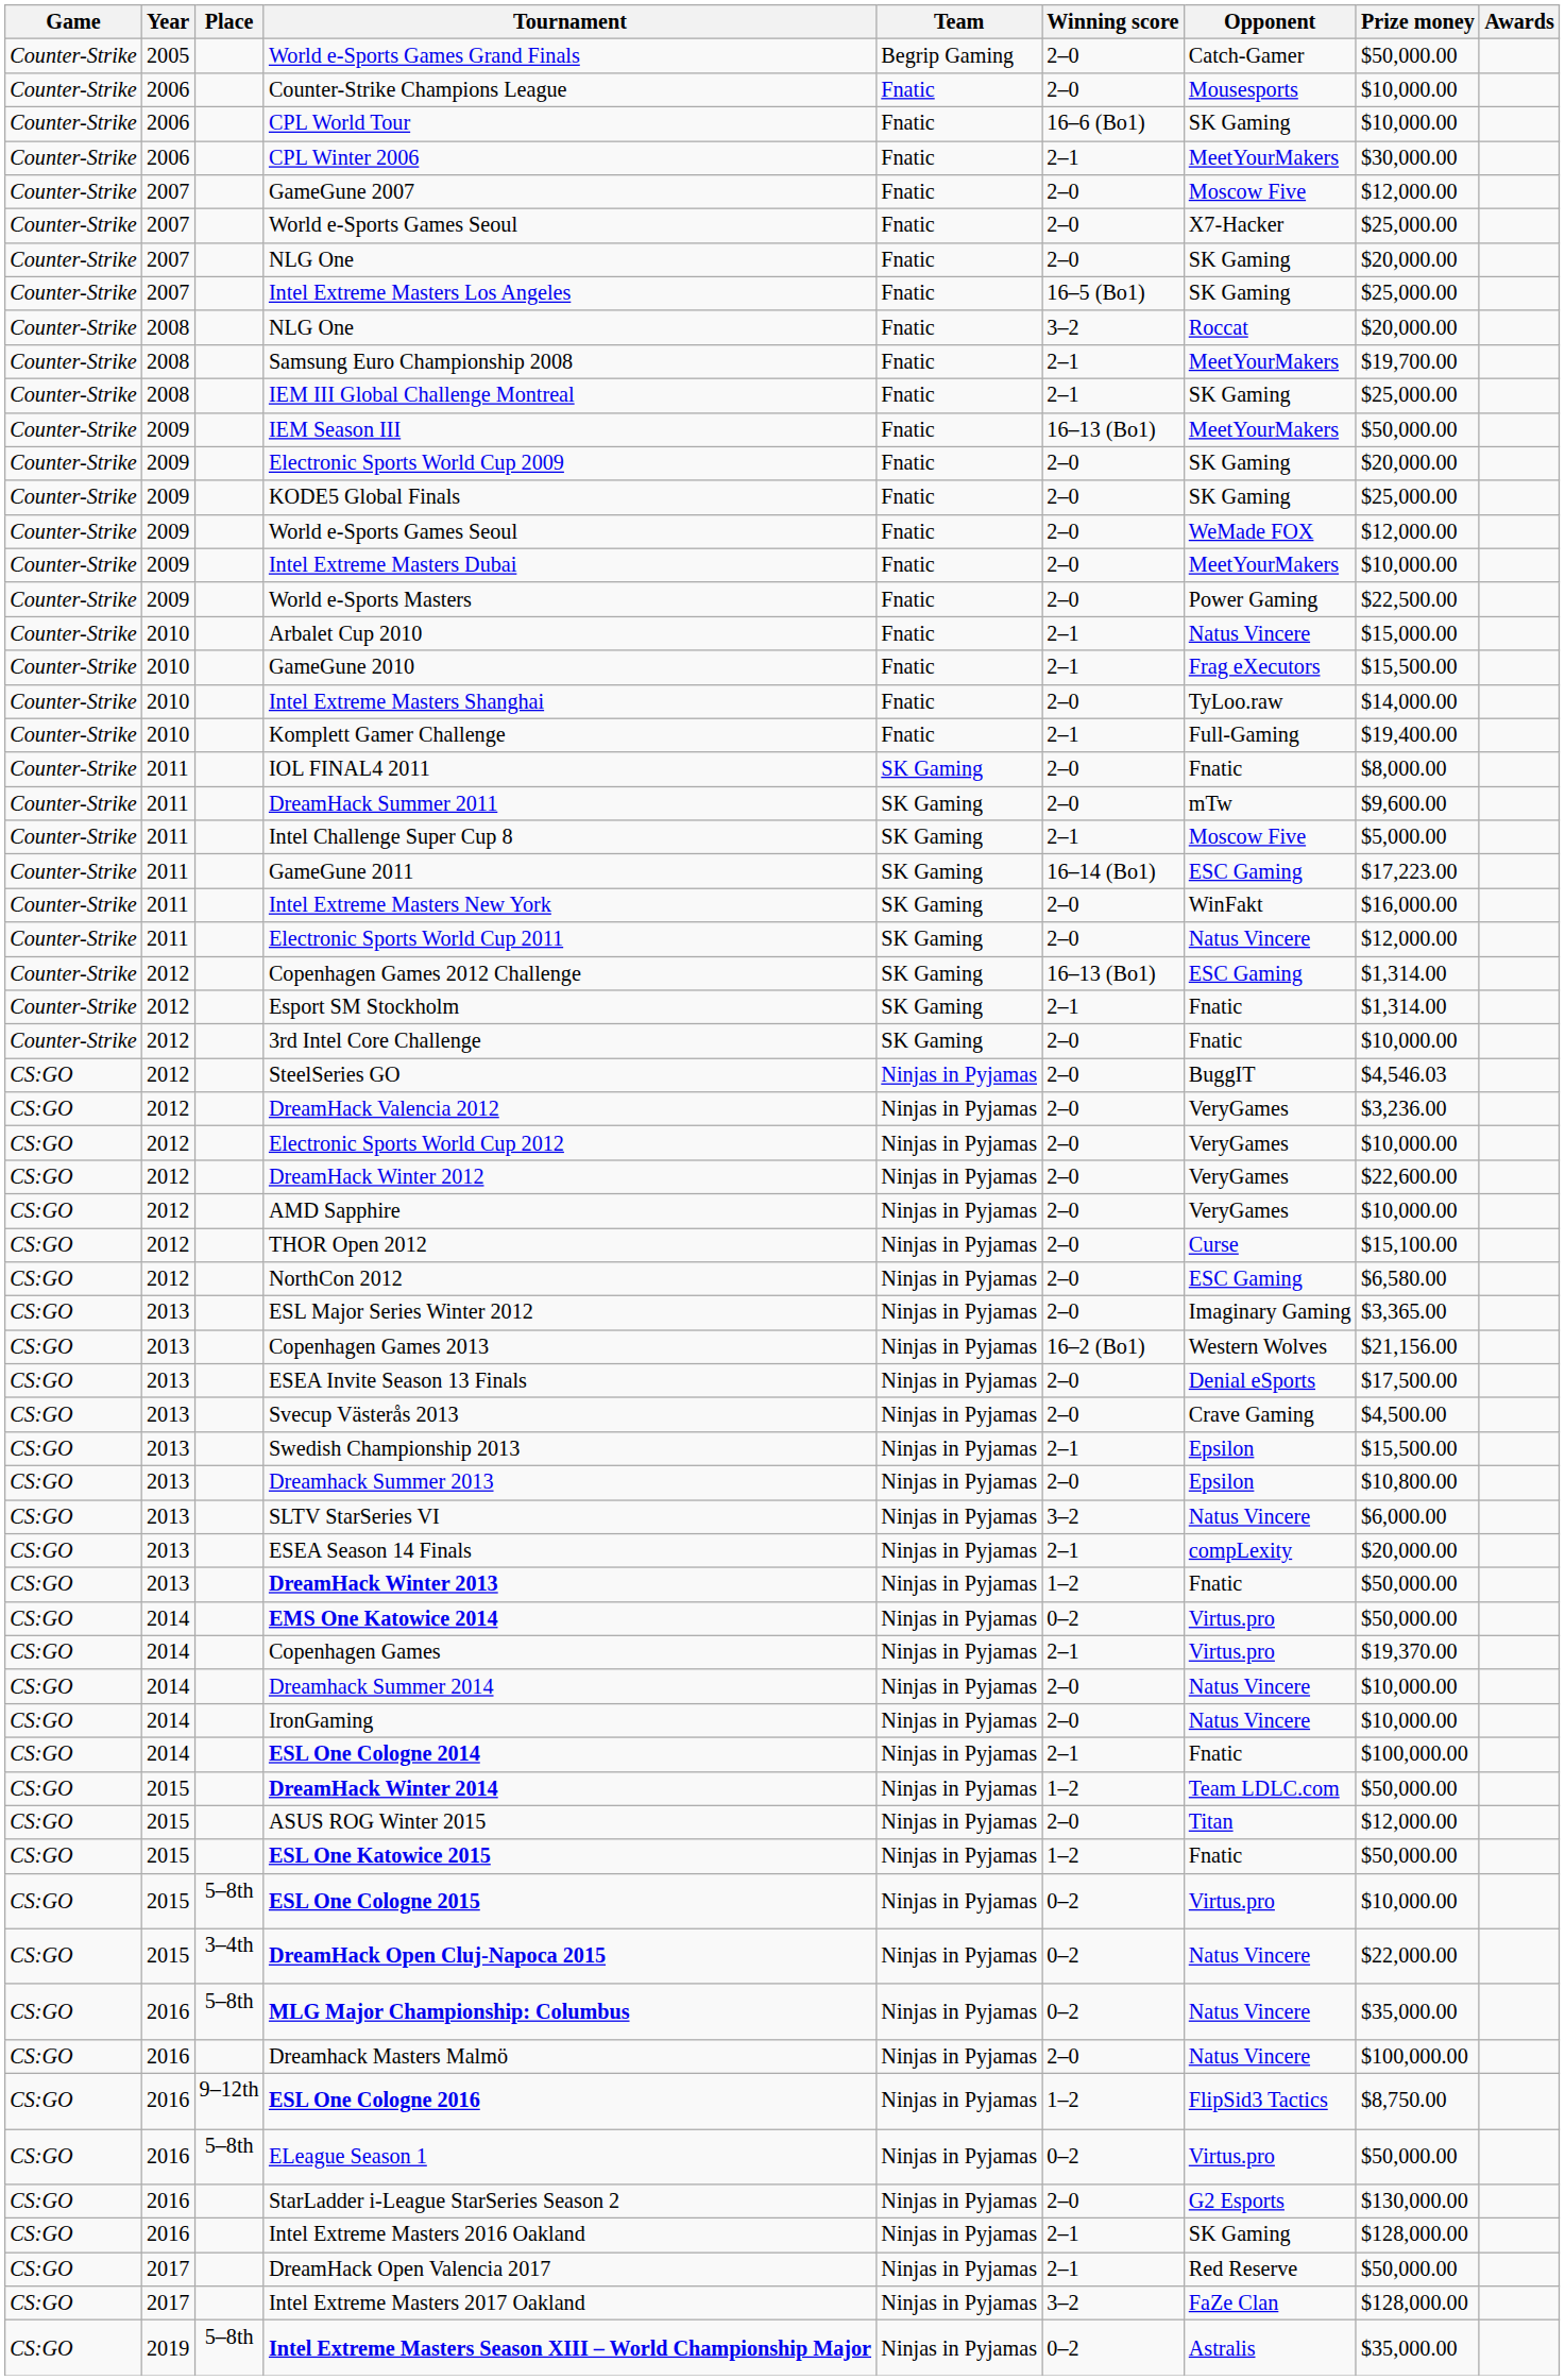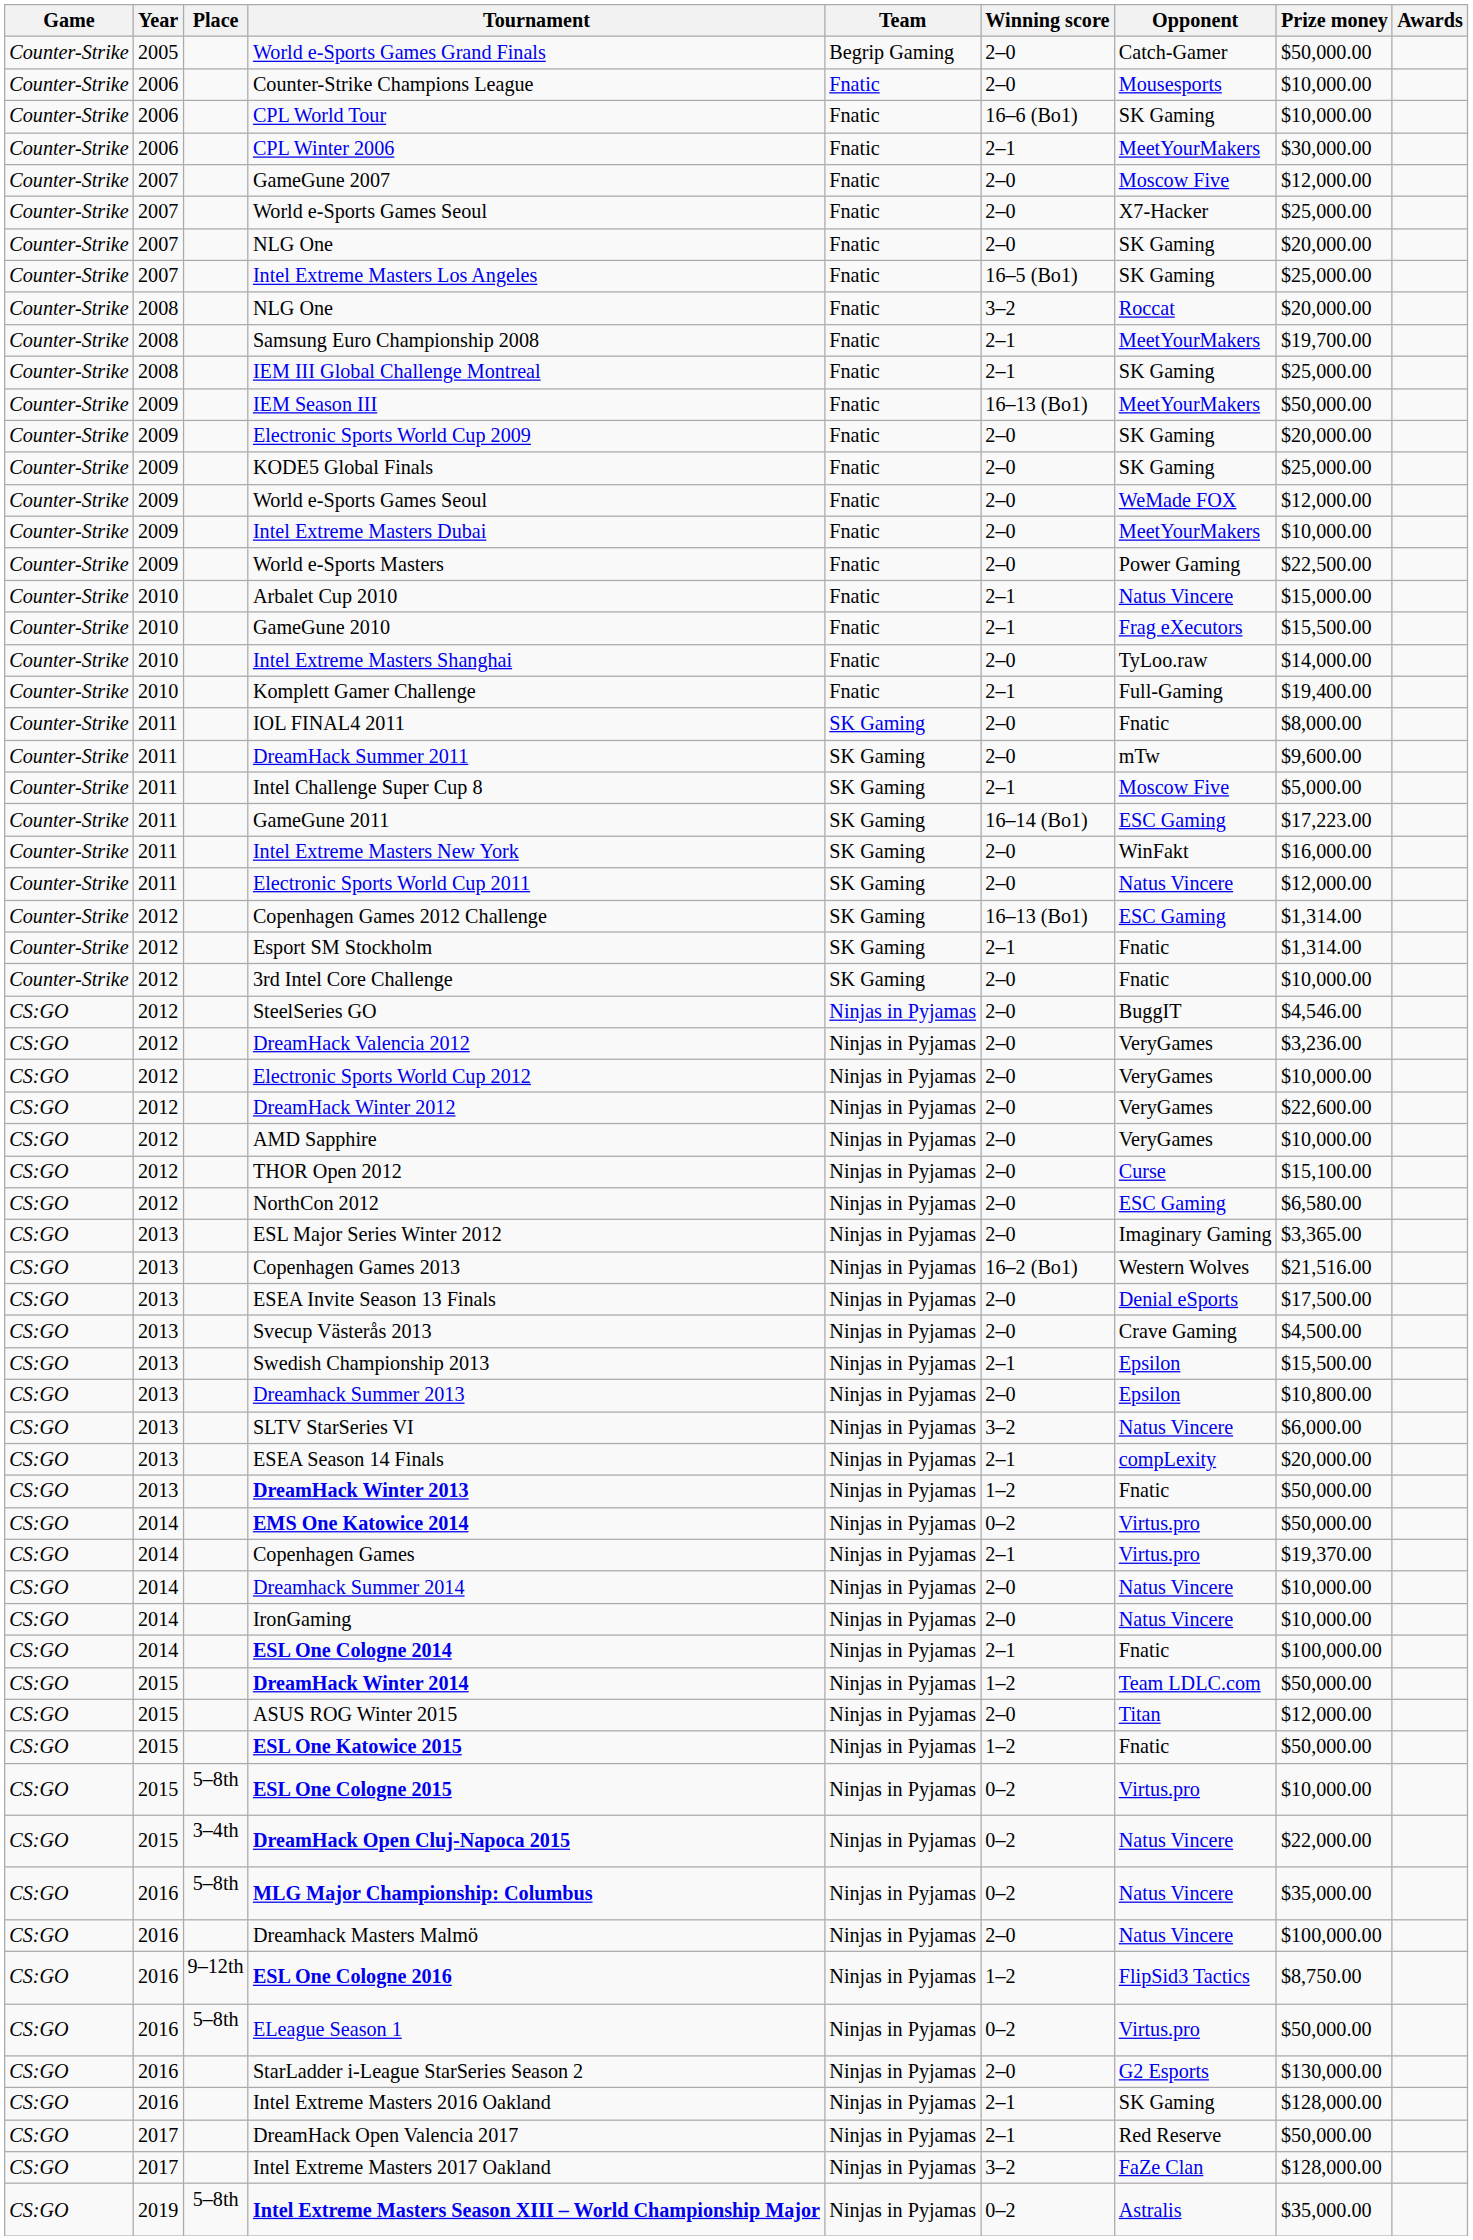SteelSeries GO | Prize money: $4,546.03 -> $4,546.00
Copenhagen Games 2013 | Prize money: $21,156.00 -> $21,516.00
